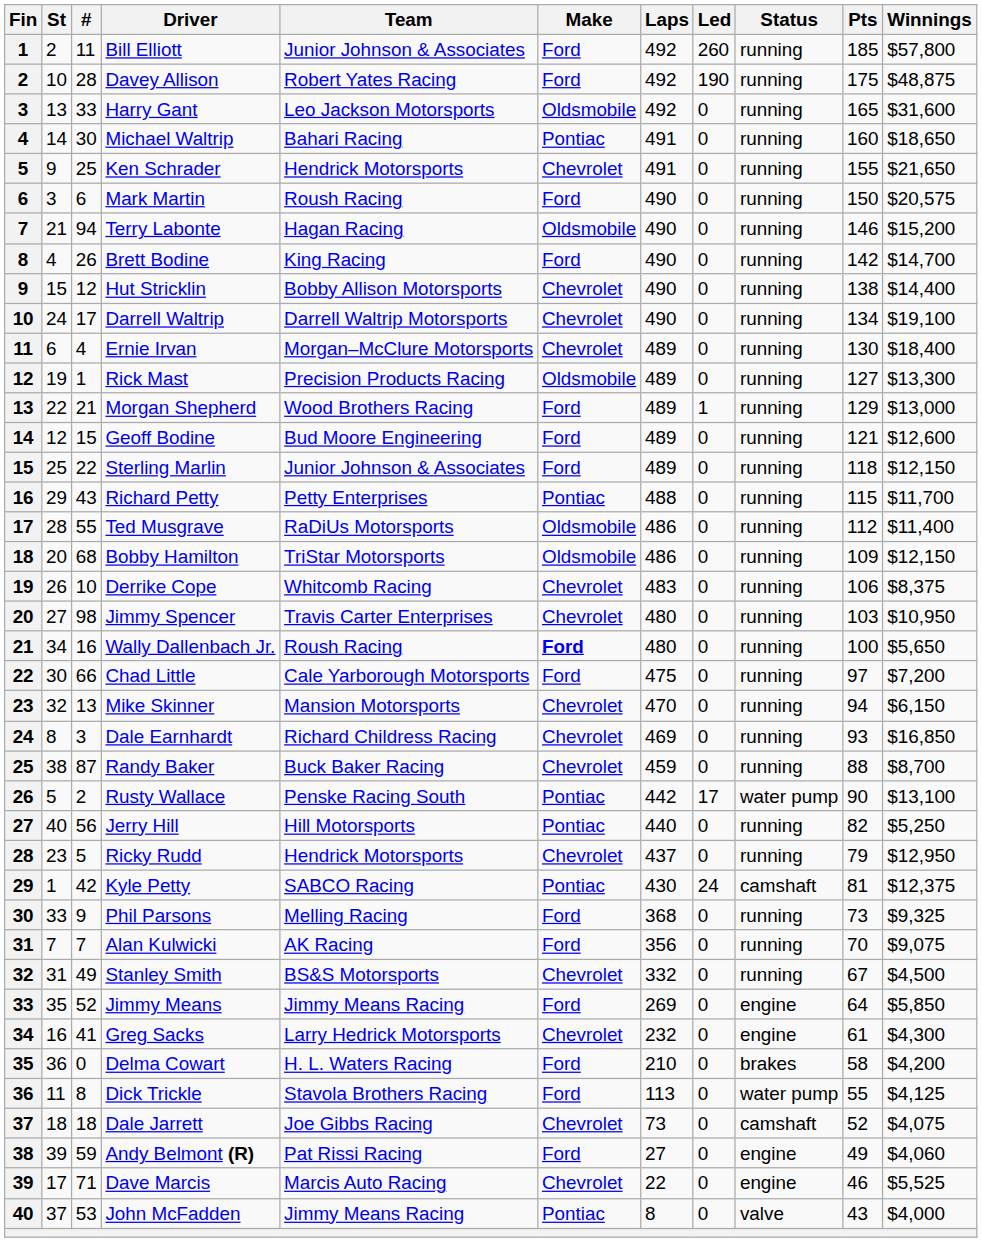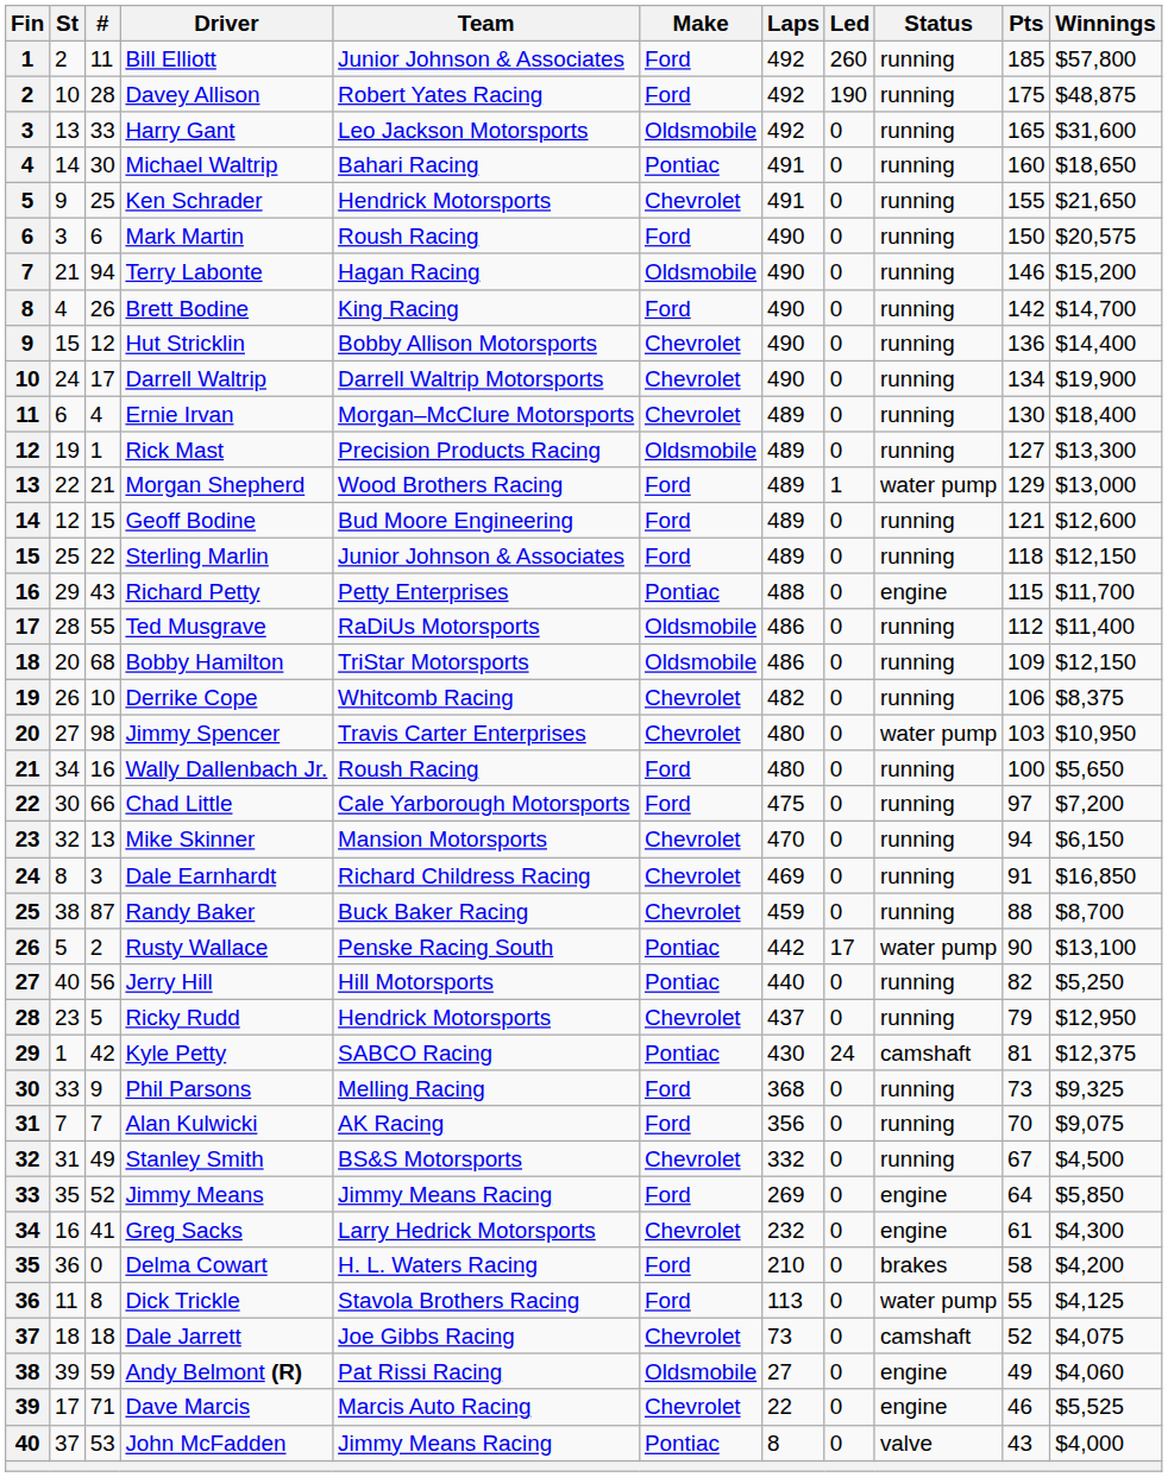Hut Stricklin | Pts: 138 -> 136
Darrell Waltrip | Winnings: $19,100 -> $19,900
Morgan Shepherd | Status: running -> water pump
Richard Petty | Status: running -> engine
Derrike Cope | Laps: 483 -> 482
Jimmy Spencer | Status: running -> water pump
Wally Dallenbach Jr. | Make: bold -> normal
Dale Earnhardt | Pts: 93 -> 91
Andy Belmont (R) | Make: Ford -> Oldsmobile
